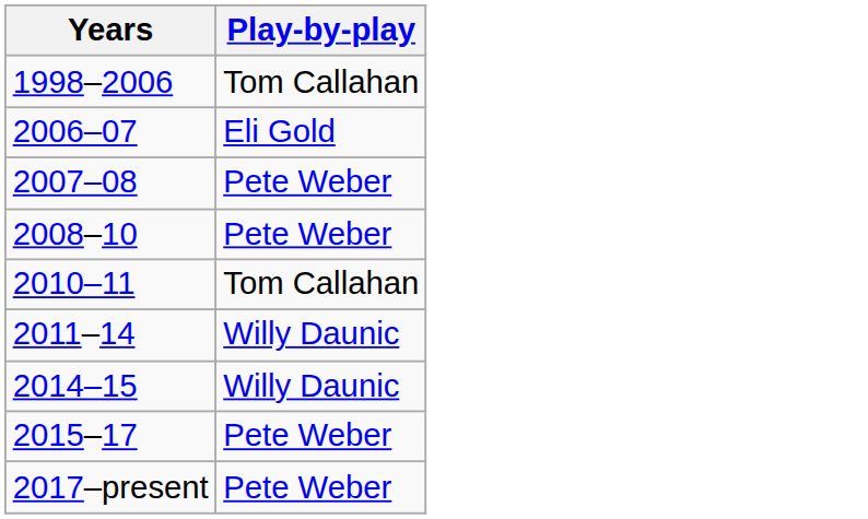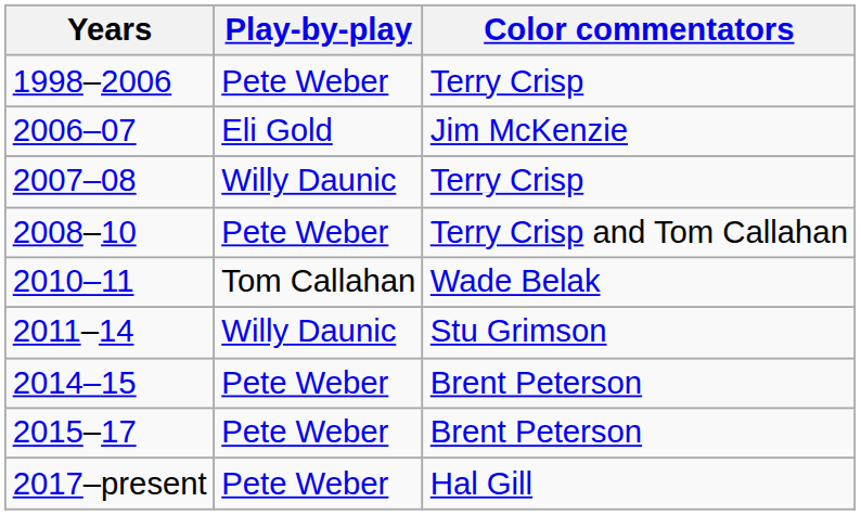+ column: Color commentators | Terry Crisp | Jim McKenzie | Terry Crisp | Terry Crisp and Tom Callahan | Wade Belak | Stu Grimson | Brent Peterson | Brent Peterson | Hal Gill
1998–2006 | Play-by-play: Tom Callahan -> Pete Weber
2007–08 | Play-by-play: Pete Weber -> Willy Daunic
2014–15 | Play-by-play: Willy Daunic -> Pete Weber
